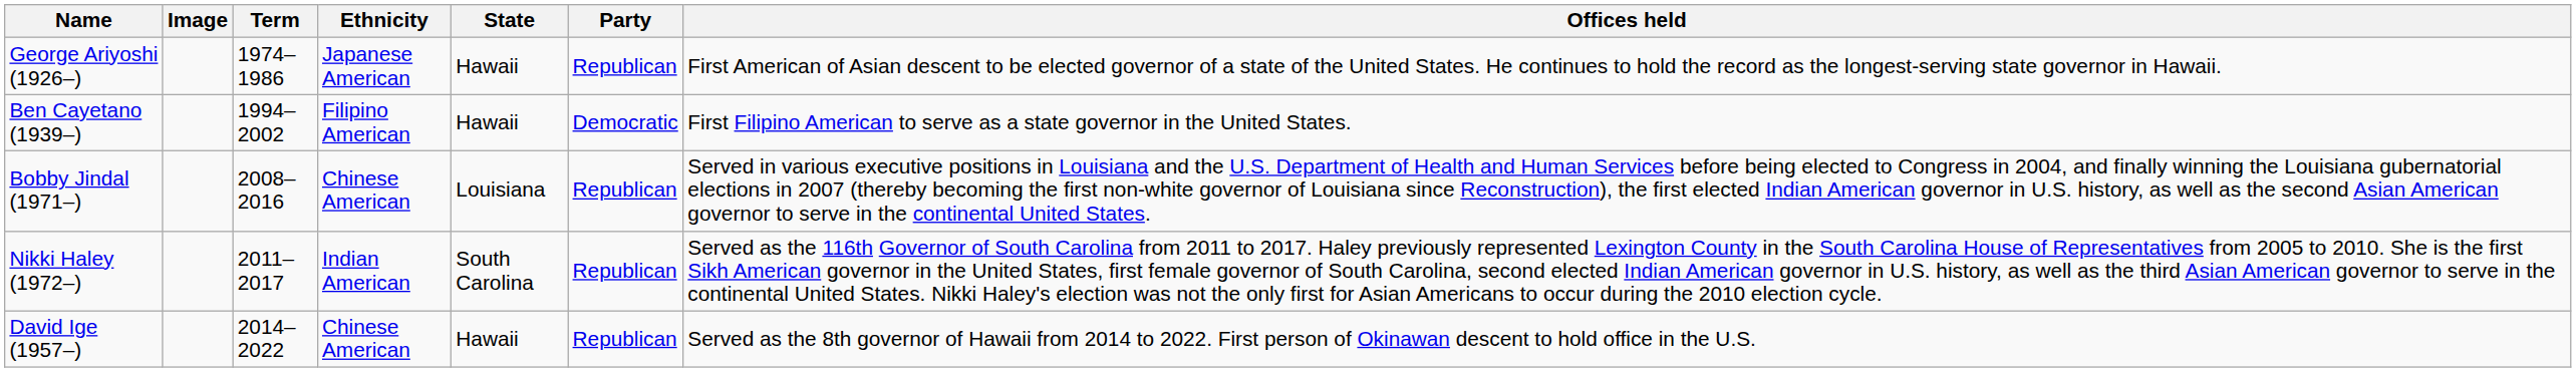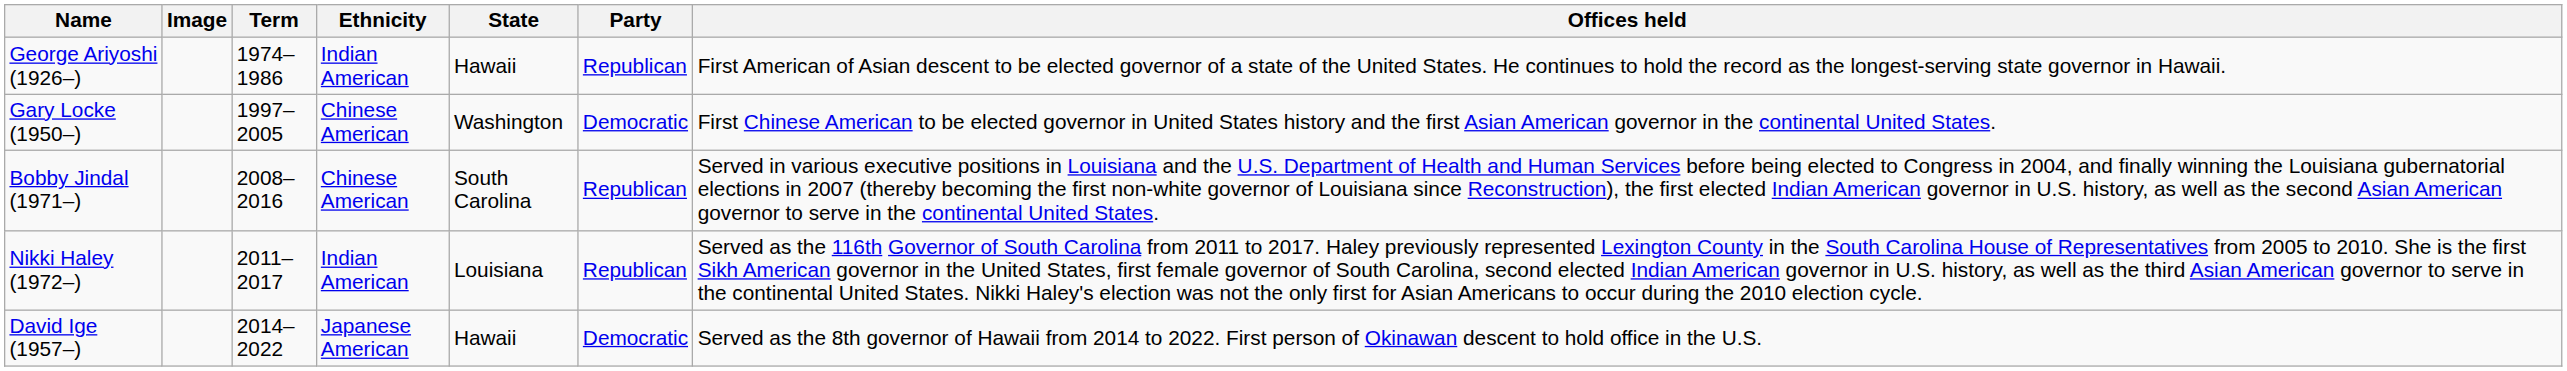George Ariyoshi (1926–) | Ethnicity: Japanese American -> Indian American
- row: Ben Cayetano (1939–) | 1994–2002 | Filipino American | Hawaii | Democratic | First Filipino American to serve as a state governor in the United States.
+ row: Gary Locke (1950–) | 1997–2005 | Chinese American | Washington | Democratic | First Chinese American to be elected governor in United States history and the first Asian American governor in the continental United States.
Bobby Jindal (1971–) | State: Louisiana -> South Carolina
Nikki Haley (1972–) | State: South Carolina -> Louisiana
David Ige (1957–) | Ethnicity: Chinese American -> Japanese American
David Ige (1957–) | Party: Republican -> Democratic
